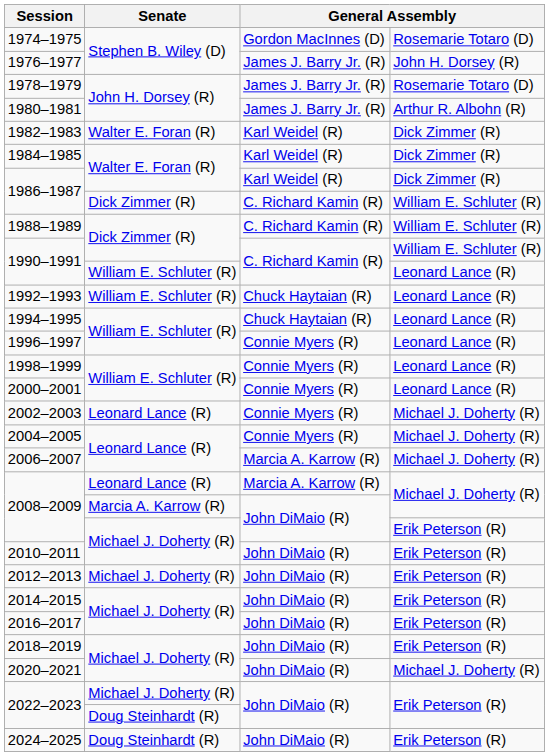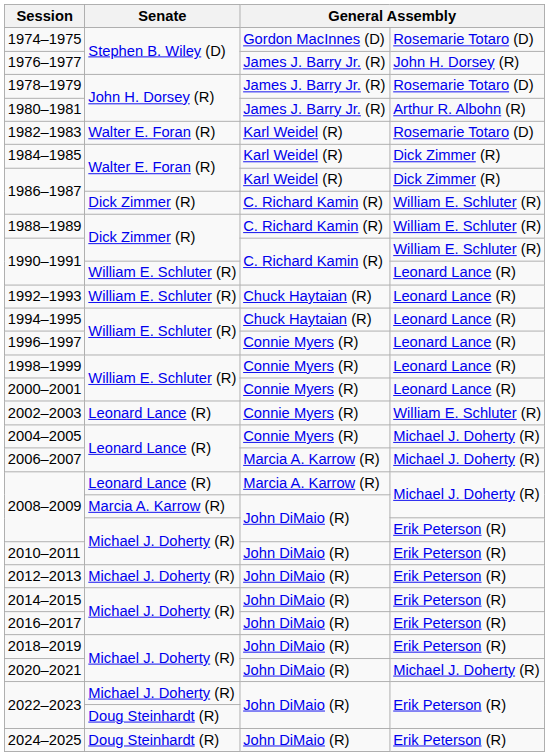1982–1983 | column 4: Dick Zimmer (R) -> Rosemarie Totaro (D)
2002–2003 | column 4: Michael J. Doherty (R) -> William E. Schluter (R)
